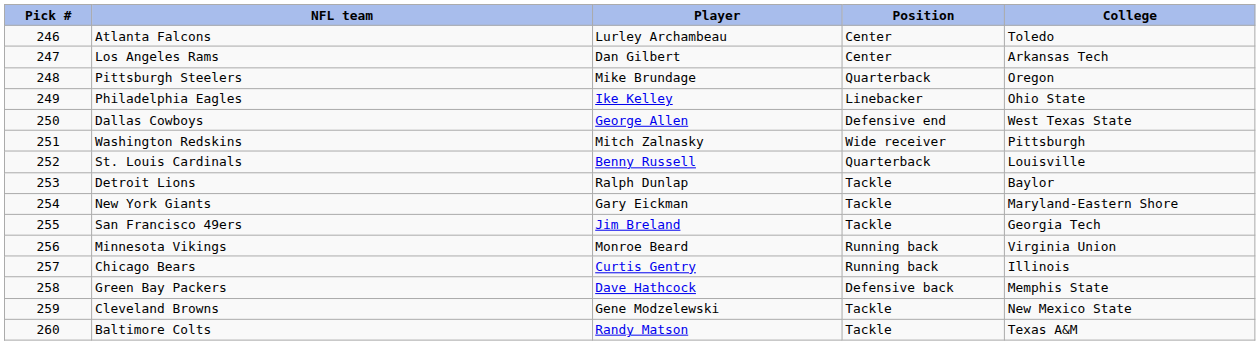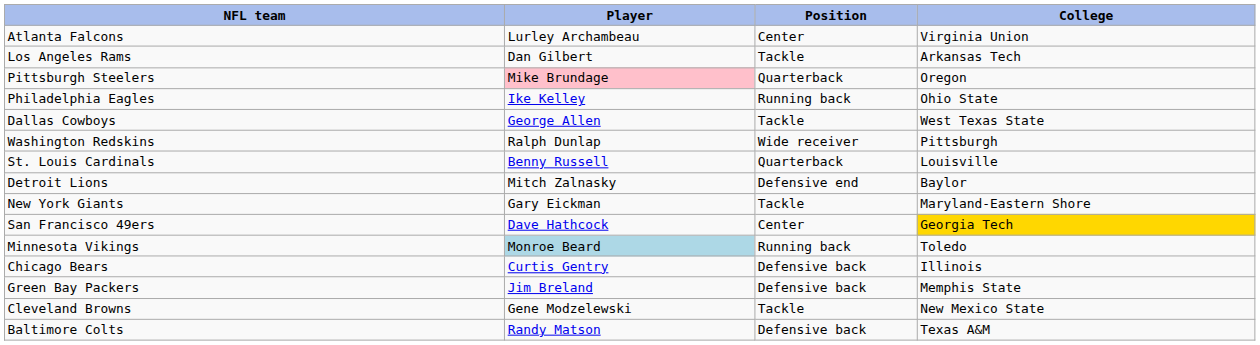- column: Pick # | 246 | 247 | 248 | 249 | 250 | 251 | 252 | 253 | 254 | 255 | 256 | 257 | 258 | 259 | 260
Atlanta Falcons | College: Toledo -> Virginia Union
Los Angeles Rams | Position: Center -> Tackle
Pittsburgh Steelers | Player: no background -> pink background
Philadelphia Eagles | Position: Linebacker -> Running back
Dallas Cowboys | Position: Defensive end -> Tackle
Washington Redskins | Player: Mitch Zalnasky -> Ralph Dunlap
Detroit Lions | Player: Ralph Dunlap -> Mitch Zalnasky
Detroit Lions | Position: Tackle -> Defensive end
San Francisco 49ers | Player: Jim Breland -> Dave Hathcock
San Francisco 49ers | Position: Tackle -> Center
San Francisco 49ers | College: no background -> gold background
Minnesota Vikings | Player: no background -> lightblue background
Minnesota Vikings | College: Virginia Union -> Toledo
Chicago Bears | Position: Running back -> Defensive back
Green Bay Packers | Player: Dave Hathcock -> Jim Breland
Baltimore Colts | Position: Tackle -> Defensive back
